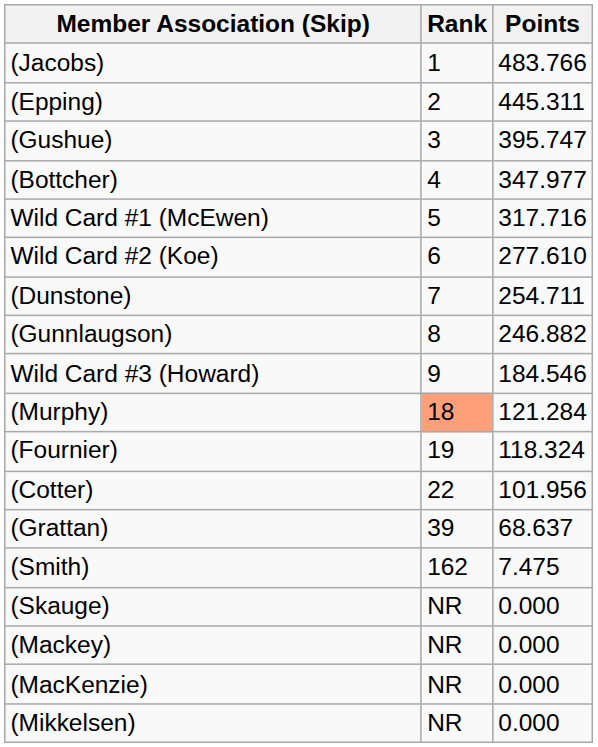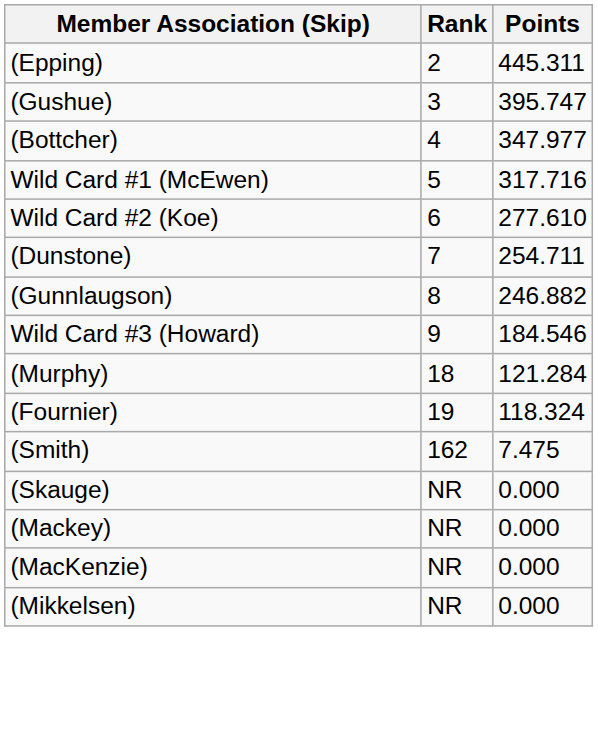- row: (Jacobs) | 1 | 483.766
(Murphy) | Rank: lightsalmon background -> no background
- row: (Cotter) | 22 | 101.956
- row: (Grattan) | 39 | 68.637
